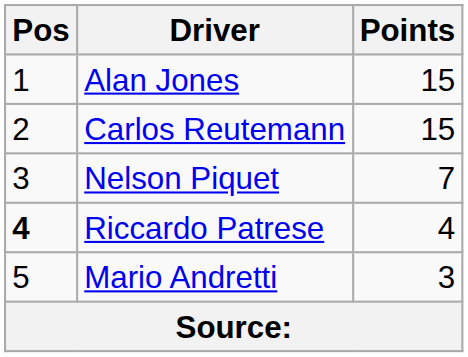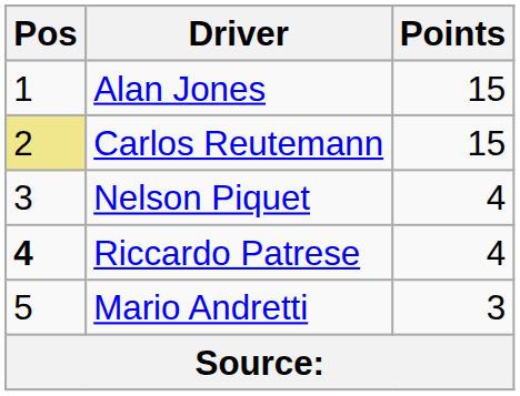Carlos Reutemann | Pos: no background -> khaki background
Nelson Piquet | Points: 7 -> 4
